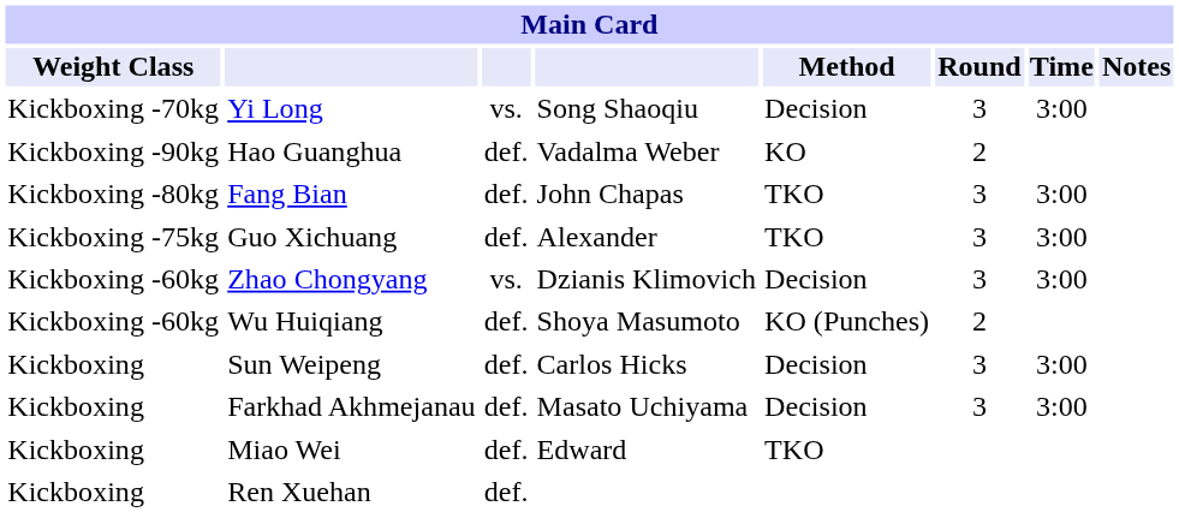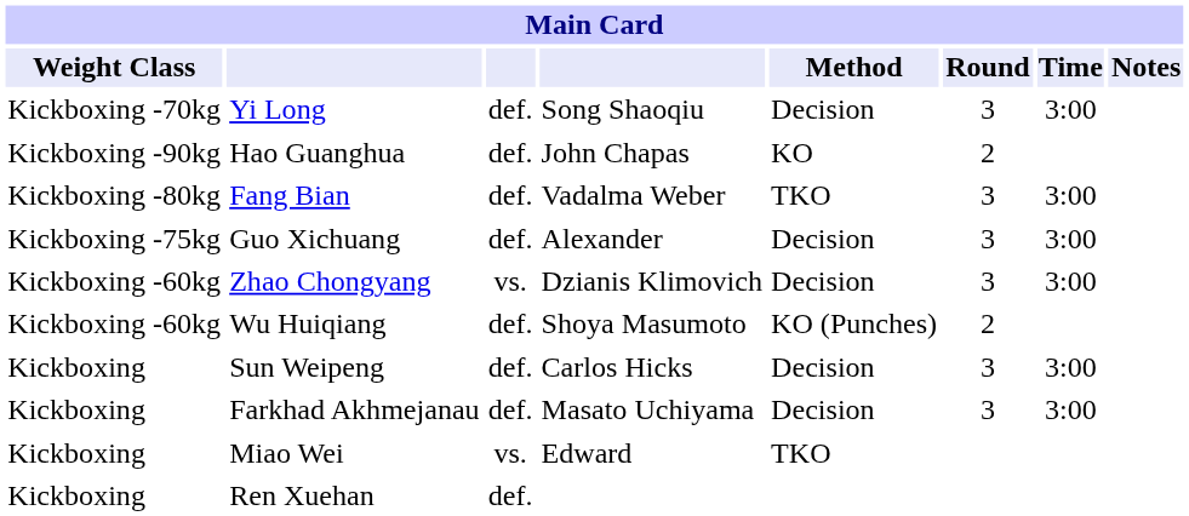Yi Long | column 3: vs. -> def.
Hao Guanghua | column 4: Vadalma Weber -> John Chapas
Fang Bian | column 4: John Chapas -> Vadalma Weber
Guo Xichuang | Method: TKO -> Decision
Miao Wei | column 3: def. -> vs.
